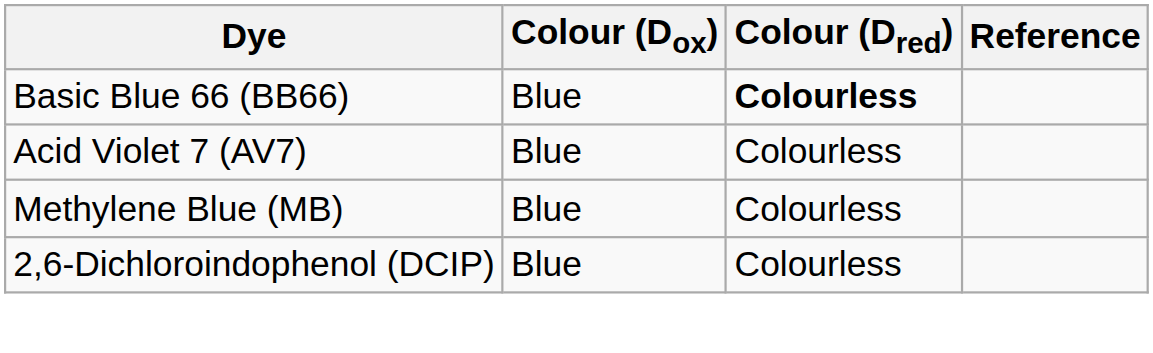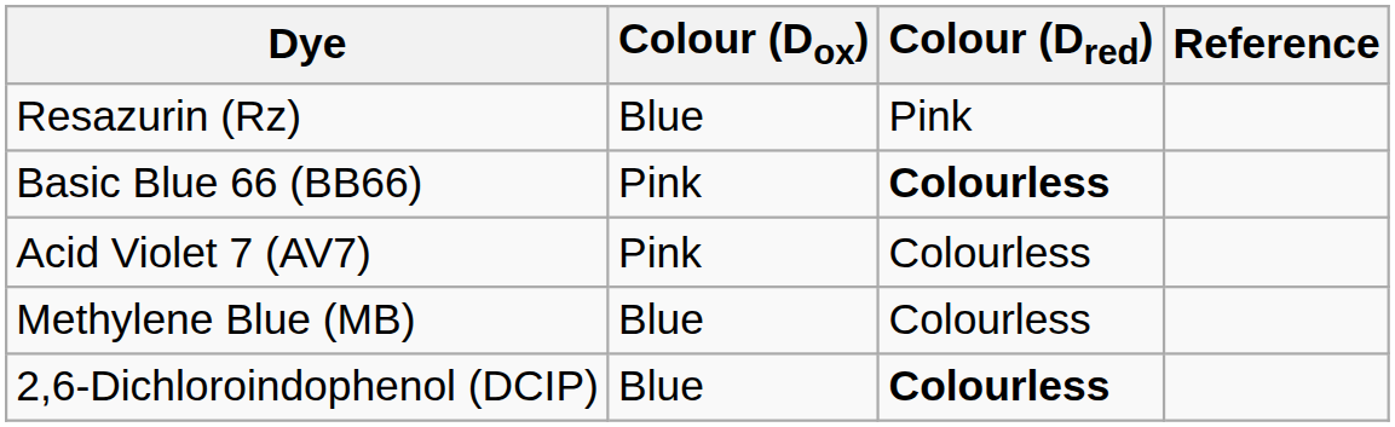+ row: Resazurin (Rz) | Blue | Pink
Basic Blue 66 (BB66) | Colour (Dox): Blue -> Pink
Acid Violet 7 (AV7) | Colour (Dox): Blue -> Pink
2,6-Dichloroindophenol (DCIP) | Colour (Dred): normal -> bold
